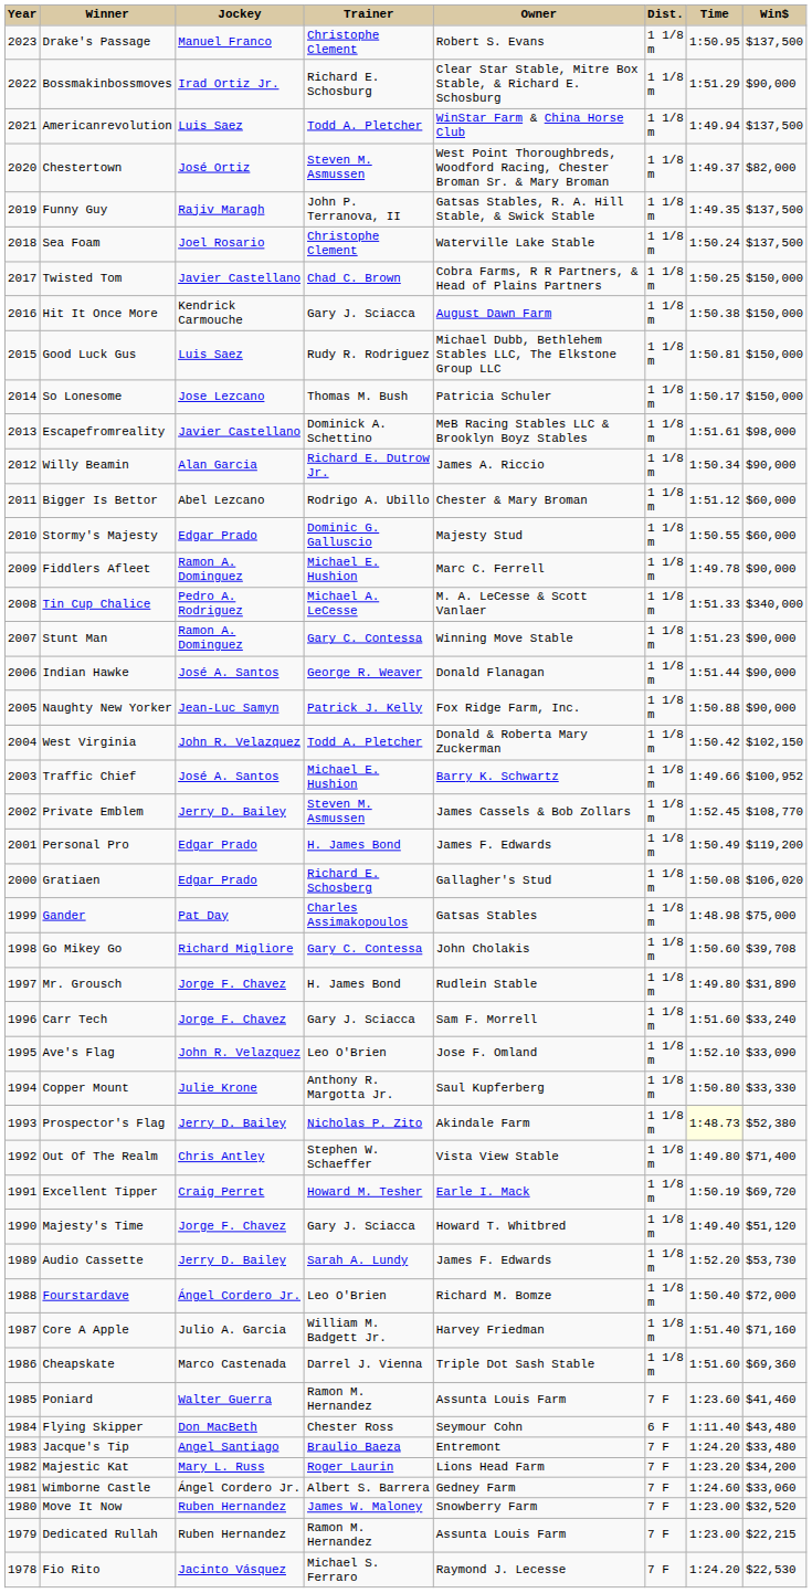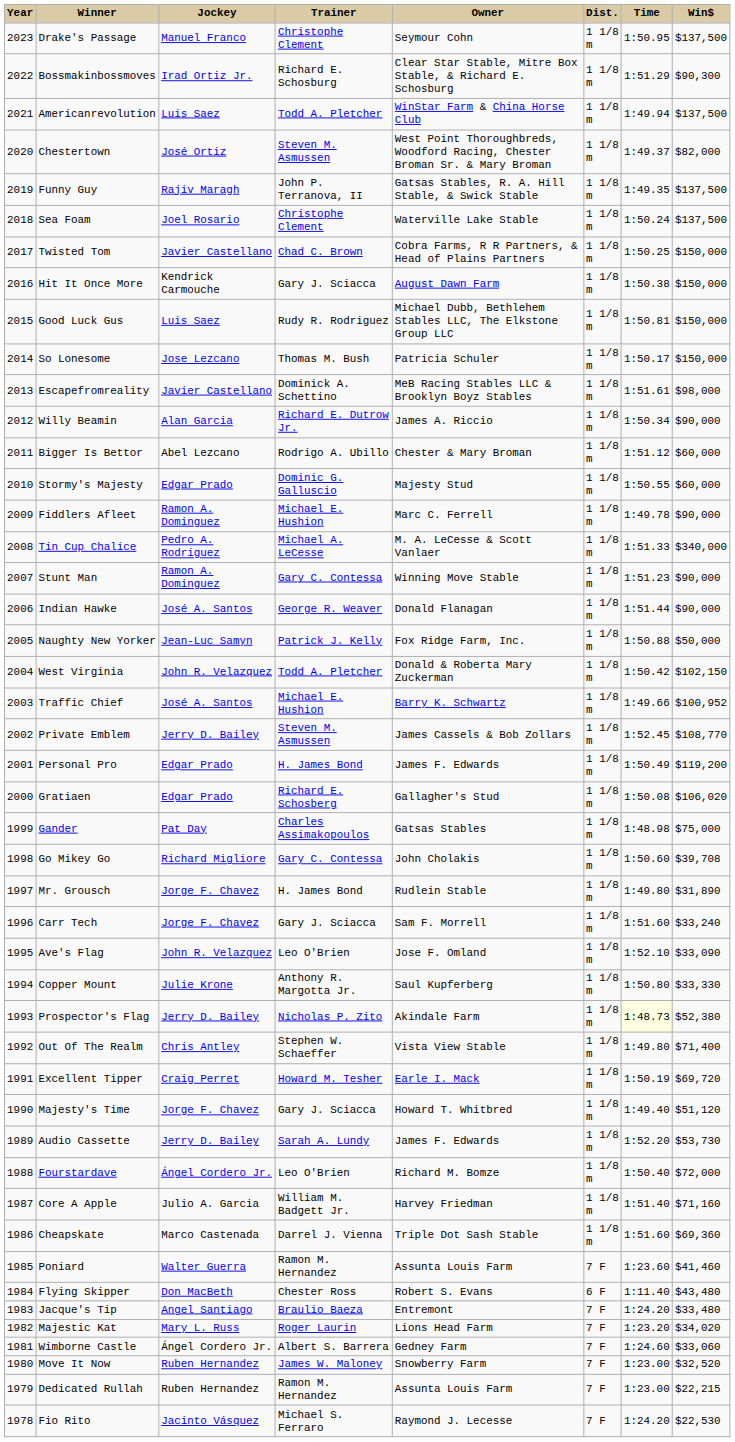Drake's Passage | Owner: Robert S. Evans -> Seymour Cohn
Bossmakinbossmoves | Win$: $90,000 -> $90,300
Naughty New Yorker | Win$: $90,000 -> $50,000
Flying Skipper | Owner: Seymour Cohn -> Robert S. Evans
Majestic Kat | Win$: $34,200 -> $34,020
